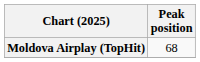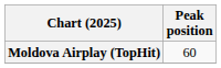Moldova Airplay (TopHit) | Peak position: 68 -> 60
